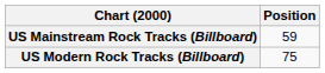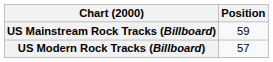US Modern Rock Tracks (Billboard) | Position: 75 -> 57
